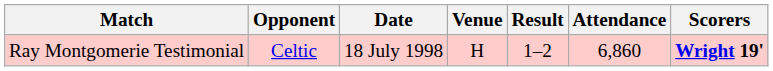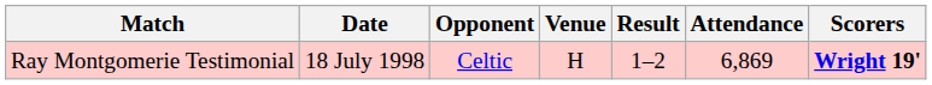columns swapped: Date <-> Opponent
Ray Montgomerie Testimonial | Attendance: 6,860 -> 6,869
